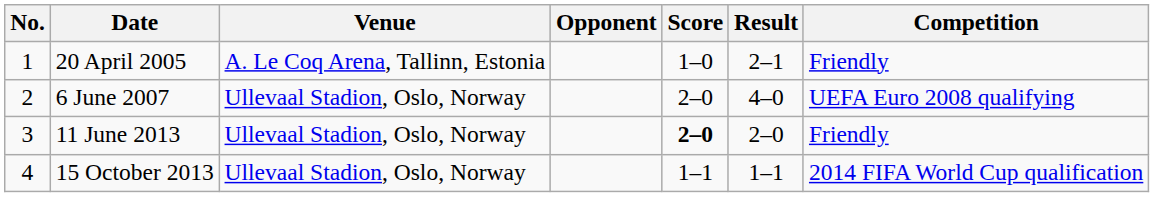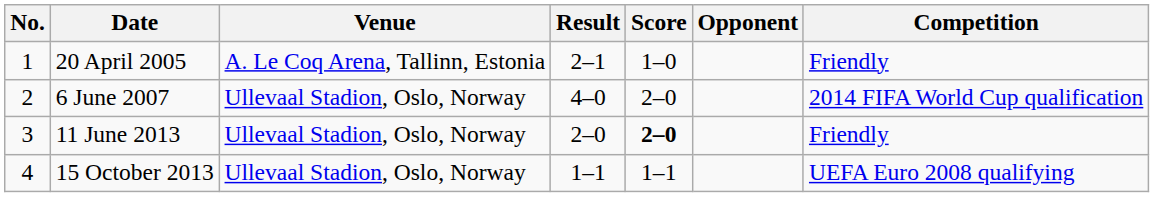columns swapped: Opponent <-> Result
6 June 2007 | Competition: UEFA Euro 2008 qualifying -> 2014 FIFA World Cup qualification
15 October 2013 | Competition: 2014 FIFA World Cup qualification -> UEFA Euro 2008 qualifying
